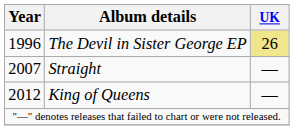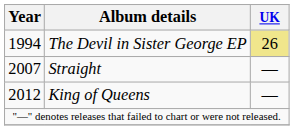The Devil in Sister George EP | Year: 1996 -> 1994
